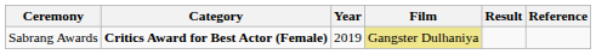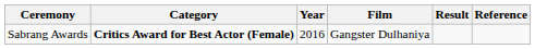Sabrang Awards | Year: 2019 -> 2016
Sabrang Awards | Film: khaki background -> no background
